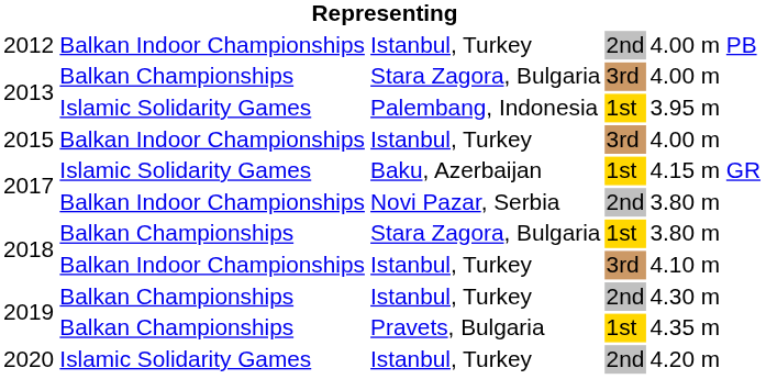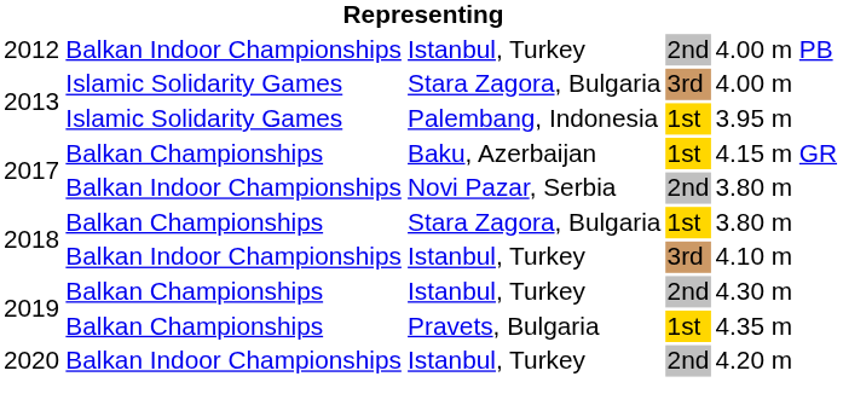2013 / Stara Zagora, Bulgaria | column 2: Balkan Championships -> Islamic Solidarity Games
- row: 2015 | Balkan Indoor Championships | Istanbul, Turkey | 3rd | 4.00 m
2017 / Baku, Azerbaijan | column 2: Islamic Solidarity Games -> Balkan Championships
2020 | column 2: Islamic Solidarity Games -> Balkan Indoor Championships
